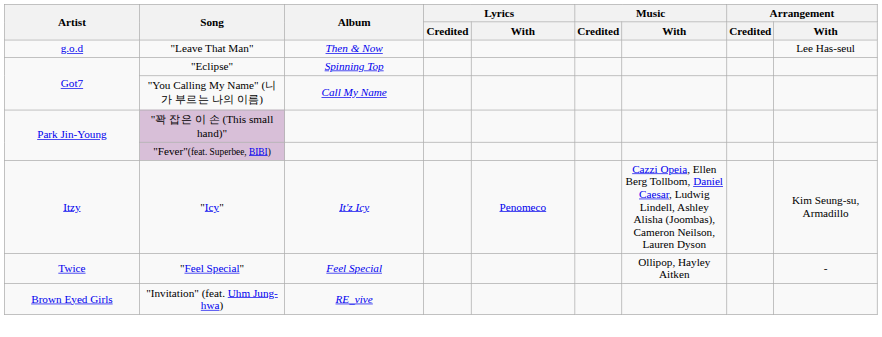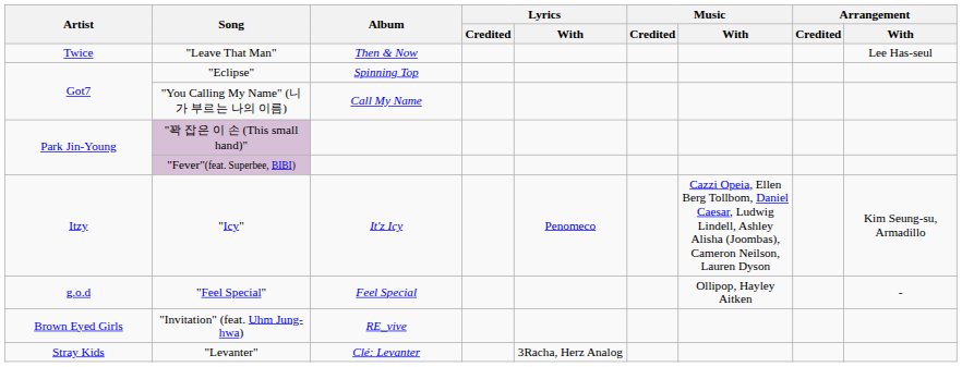"Leave That Man" | Artist: g.o.d -> Twice
"Feel Special" | Artist: Twice -> g.o.d
+ row: Stray Kids | "Levanter" | Clé: Levanter | 3Racha, Herz Analog
